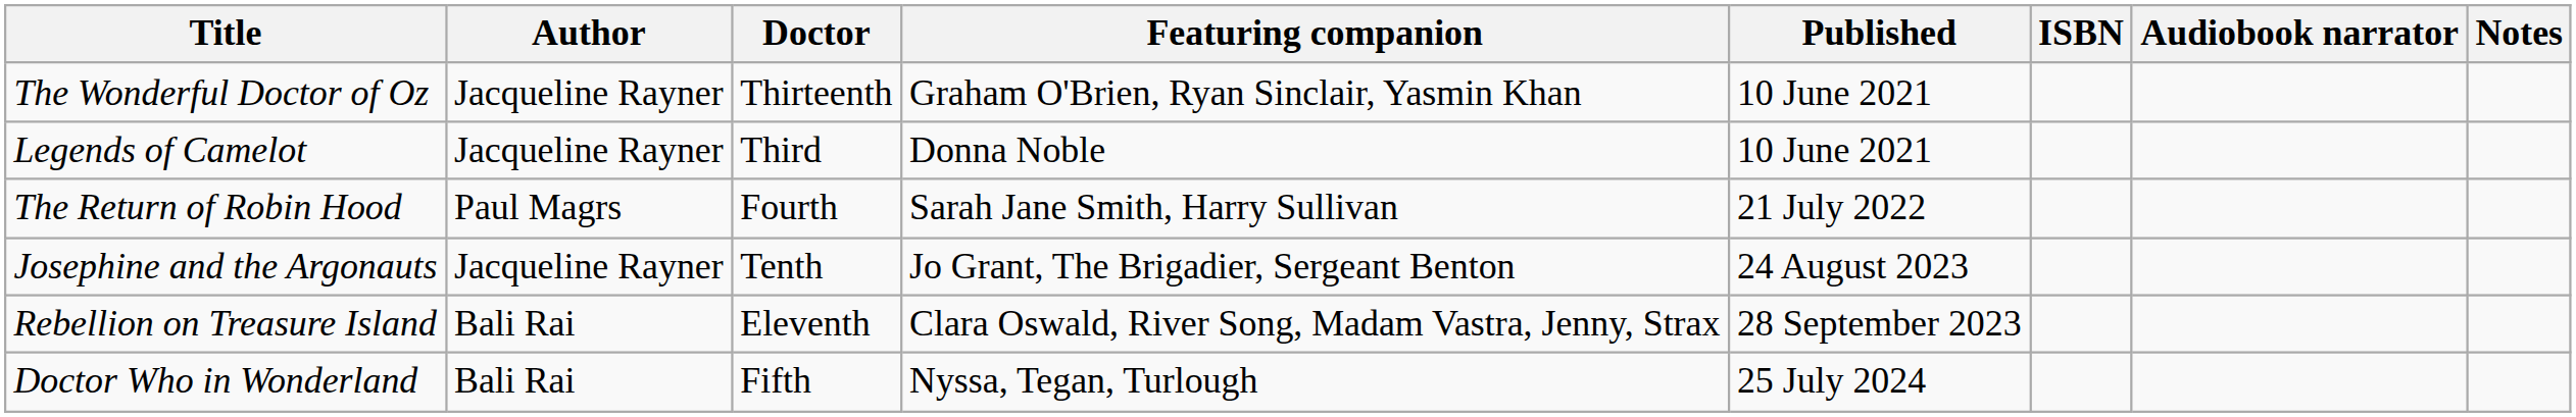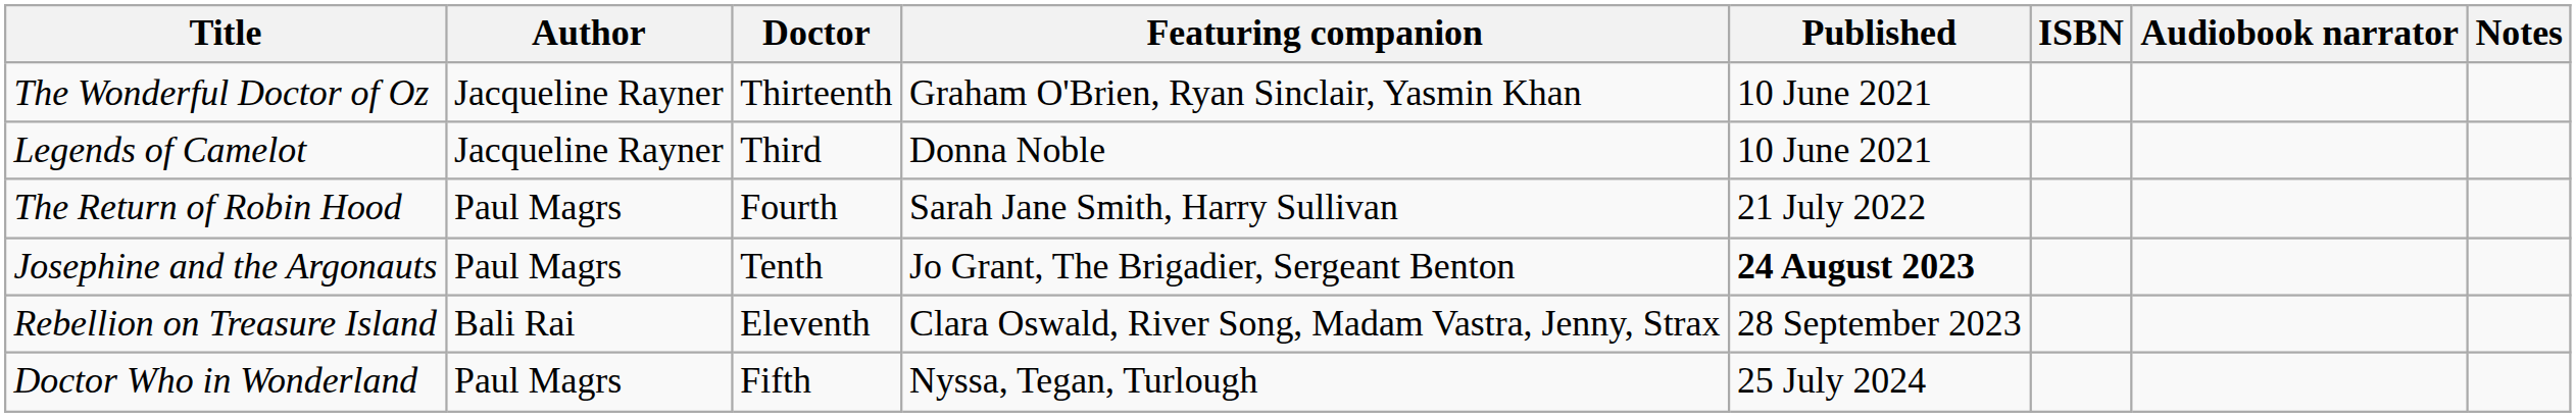Josephine and the Argonauts | Author: Jacqueline Rayner -> Paul Magrs
Josephine and the Argonauts | Published: normal -> bold
Doctor Who in Wonderland | Author: Bali Rai -> Paul Magrs
